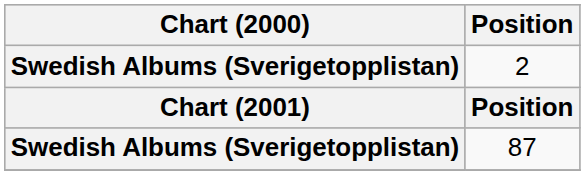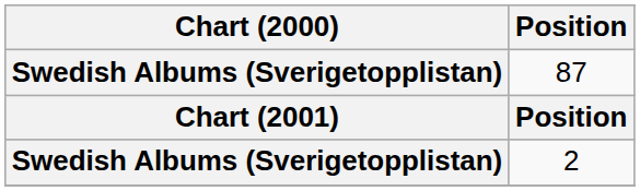rows swapped: 2 <-> 87
